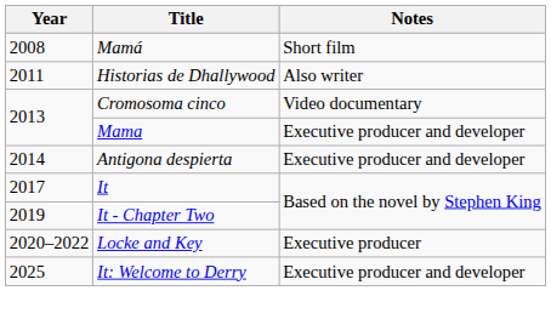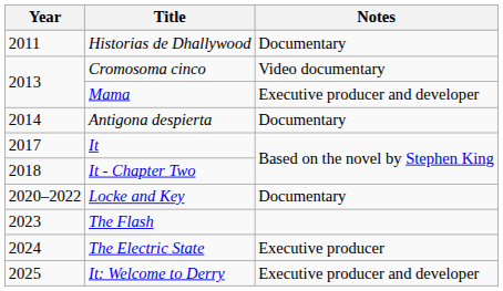- row: 2008 | Mamá | Short film
Historias de Dhallywood | Notes: Also writer -> Documentary
Antigona despierta | Notes: Executive producer and developer -> Documentary
It - Chapter Two | Year: 2019 -> 2018
Locke and Key | Notes: Executive producer -> Documentary
+ row: 2023 | The Flash
+ row: 2024 | The Electric State | Executive producer
